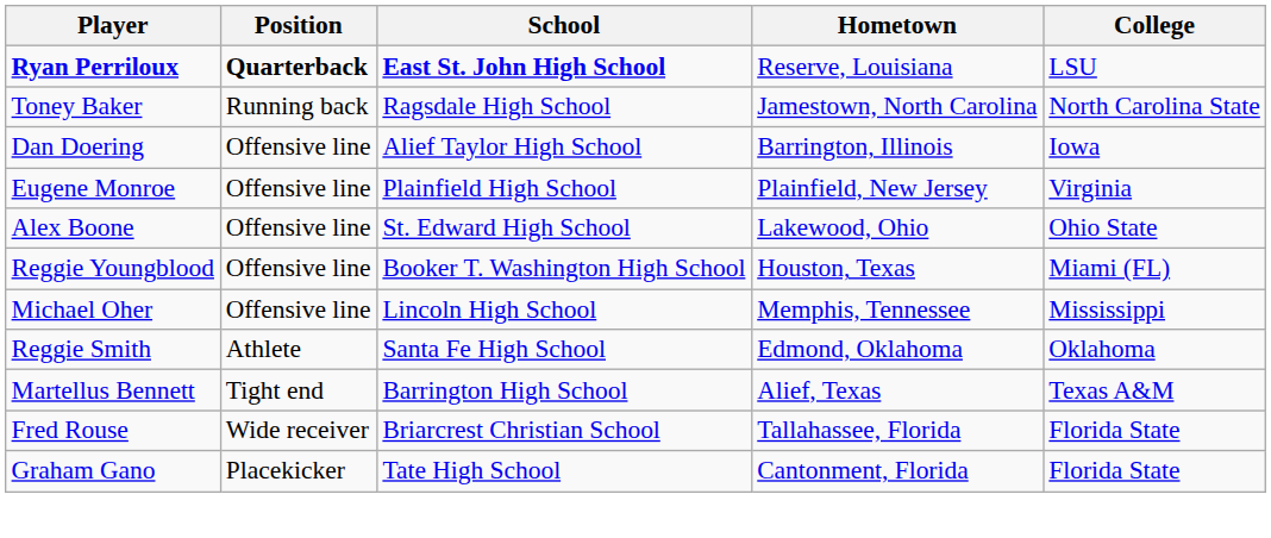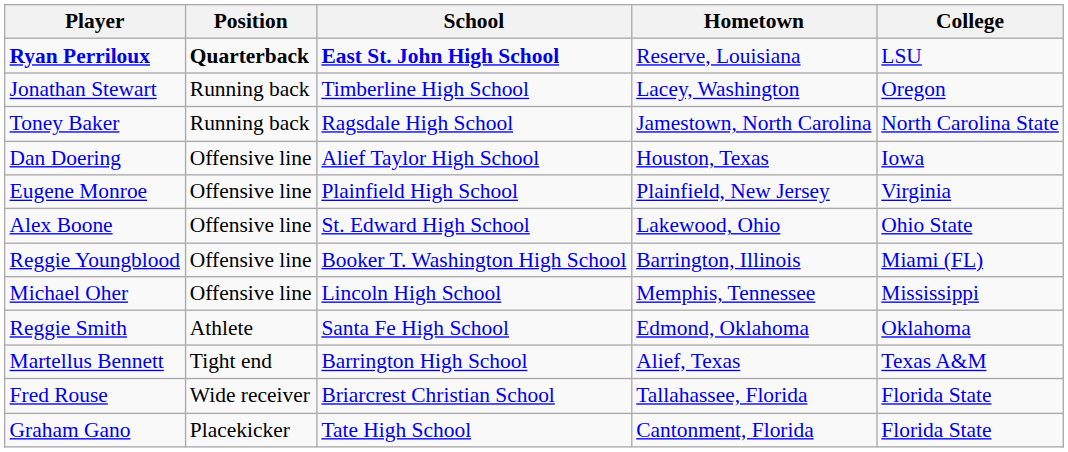+ row: Jonathan Stewart | Running back | Timberline High School | Lacey, Washington | Oregon
Dan Doering | Hometown: Barrington, Illinois -> Houston, Texas
Reggie Youngblood | Hometown: Houston, Texas -> Barrington, Illinois
